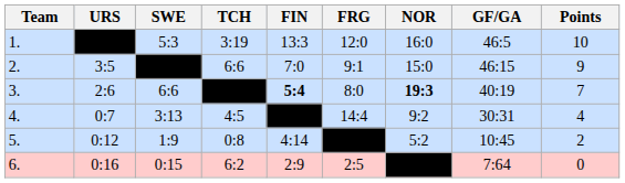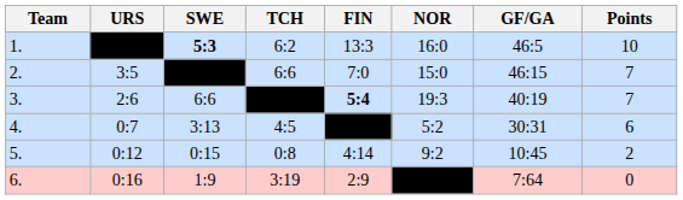- column: FRG | 12:0 | 9:1 | 8:0 | 14:4 | 2:5
1. | SWE: normal -> bold
1. | TCH: 3:19 -> 6:2
2. | Points: 9 -> 7
3. | NOR: bold -> normal
4. | NOR: 9:2 -> 5:2
4. | Points: 4 -> 6
5. | SWE: 1:9 -> 0:15
5. | NOR: 5:2 -> 9:2
6. | SWE: 0:15 -> 1:9
6. | TCH: 6:2 -> 3:19
